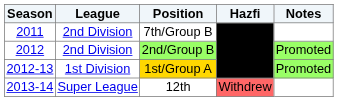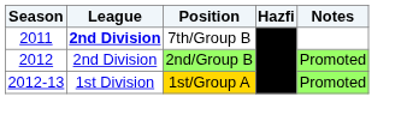7th/Group B | League: normal -> bold
- row: 2013-14 | Super League | 12th | Withdrew
